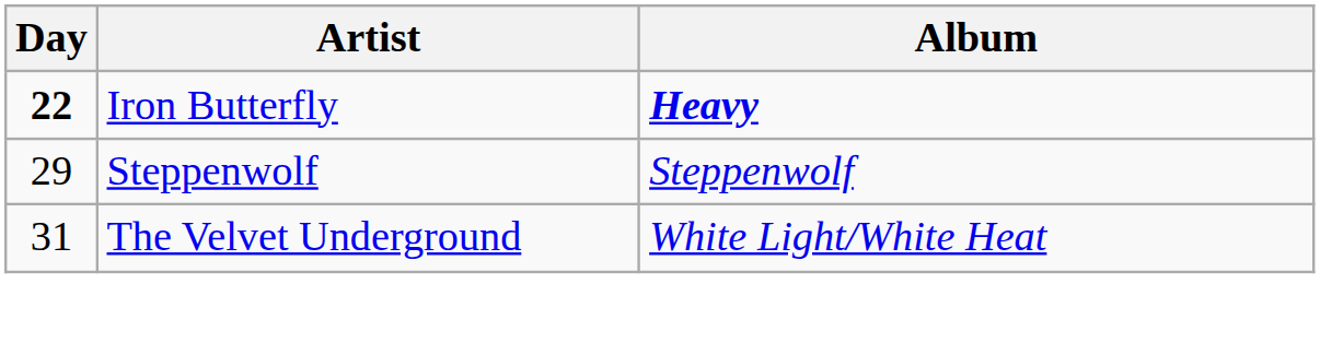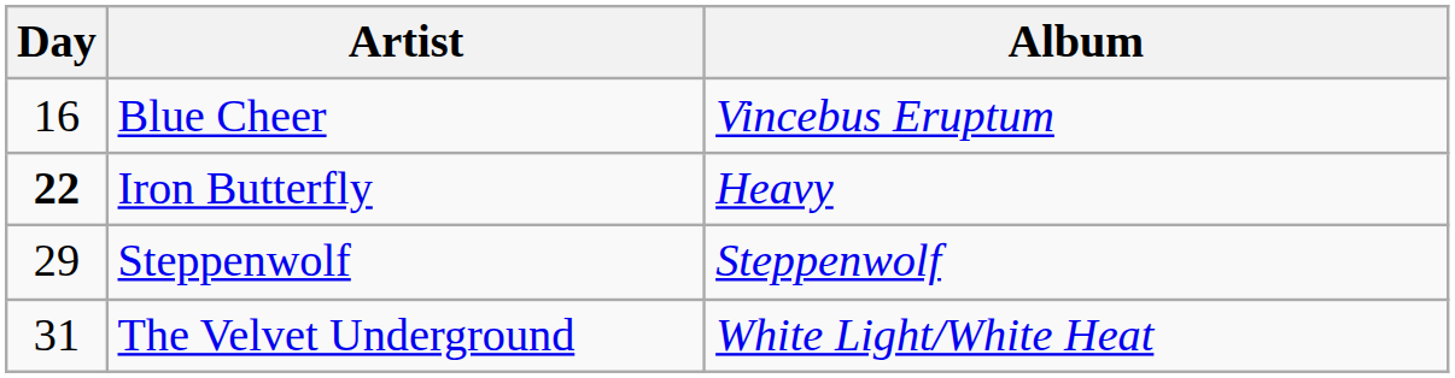+ row: 16 | Blue Cheer | Vincebus Eruptum
Iron Butterfly | Album: bold -> normal
